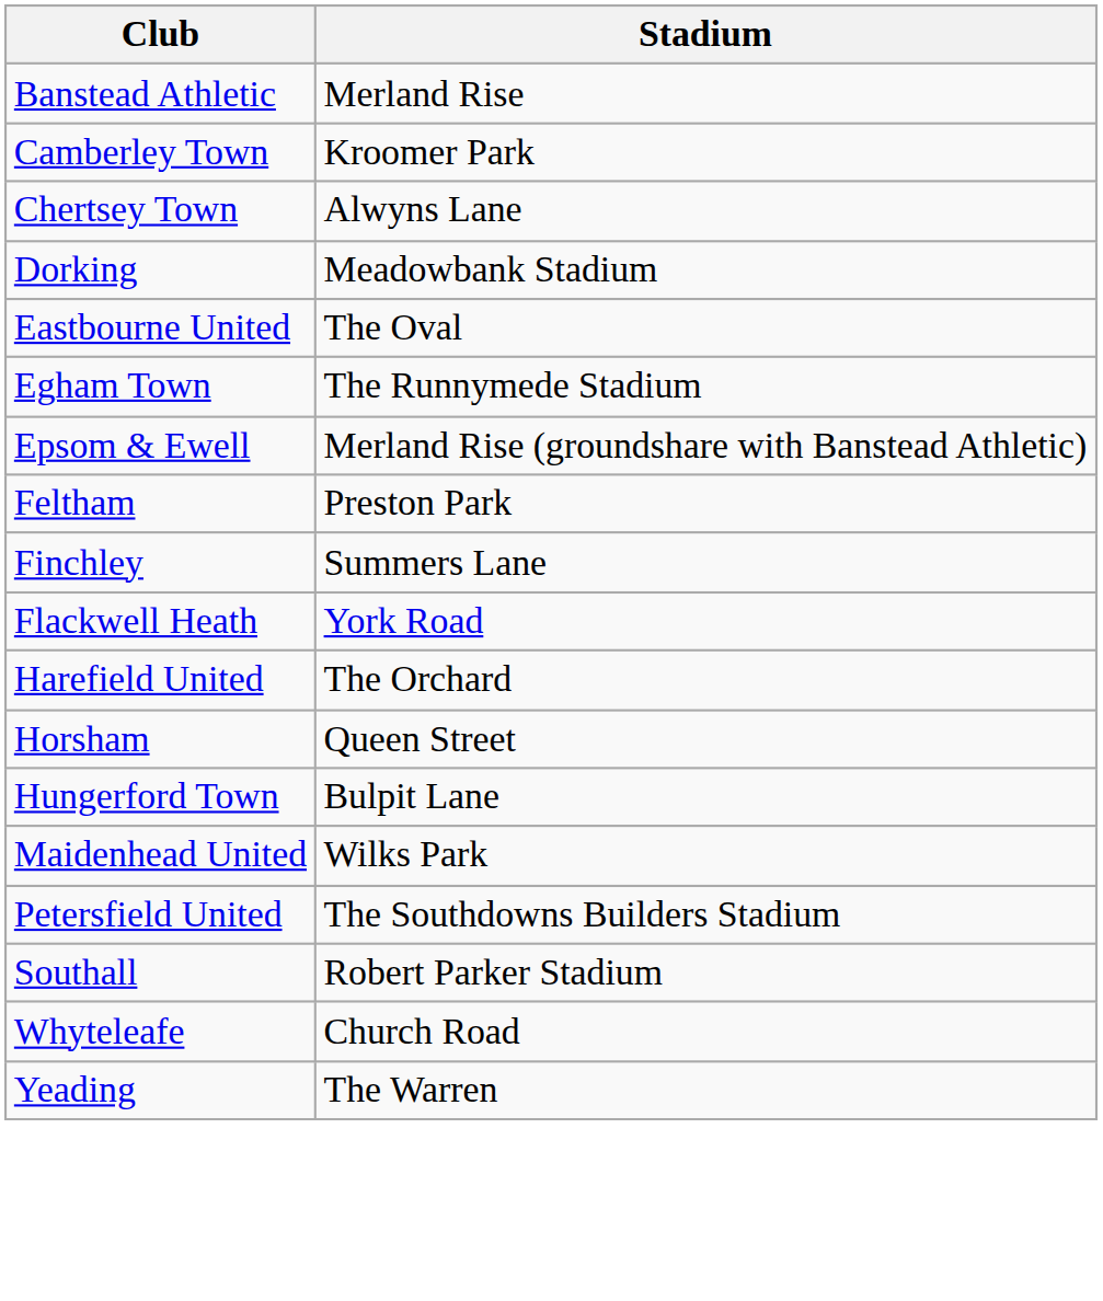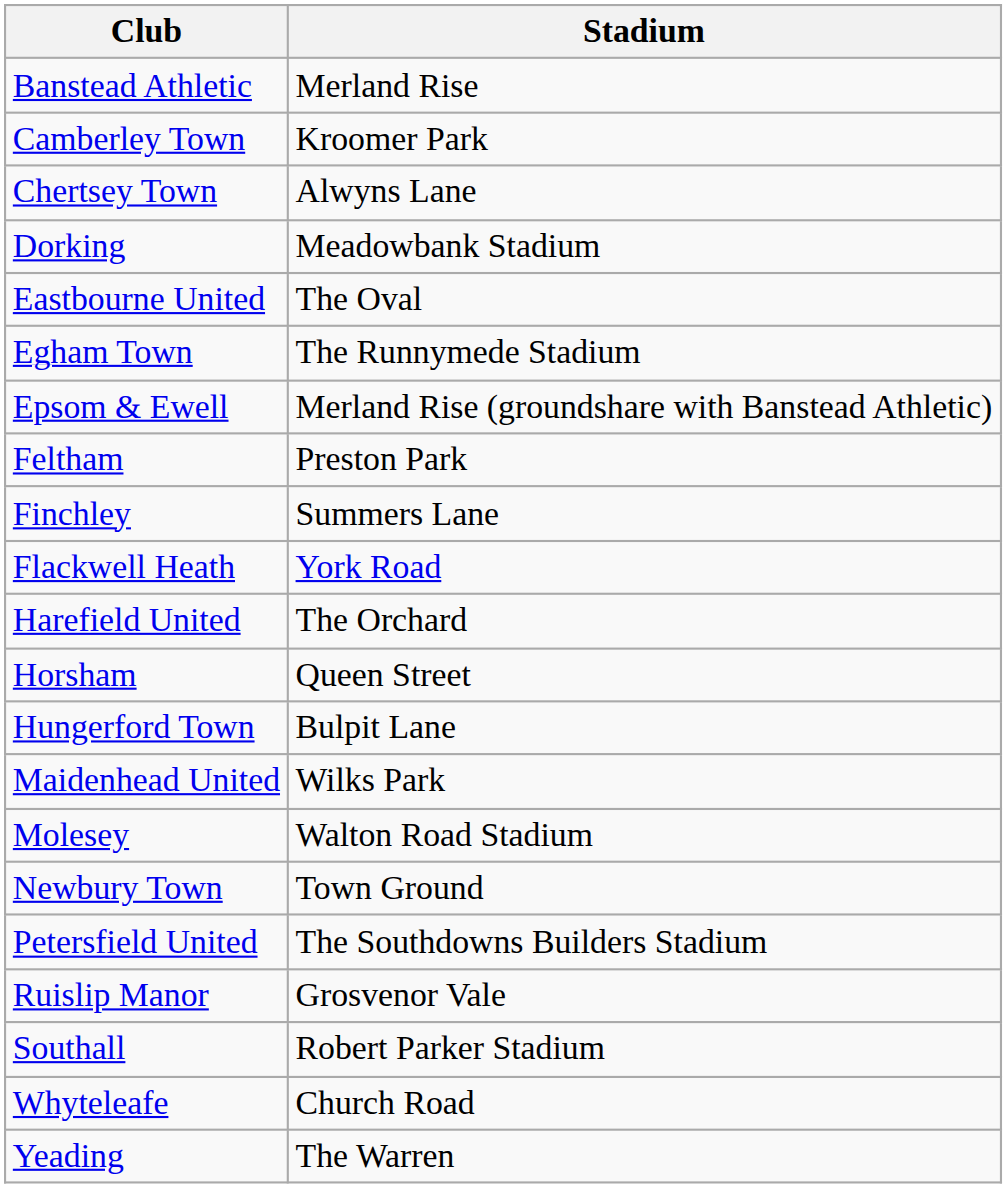+ row: Molesey | Walton Road Stadium
+ row: Newbury Town | Town Ground
+ row: Ruislip Manor | Grosvenor Vale
